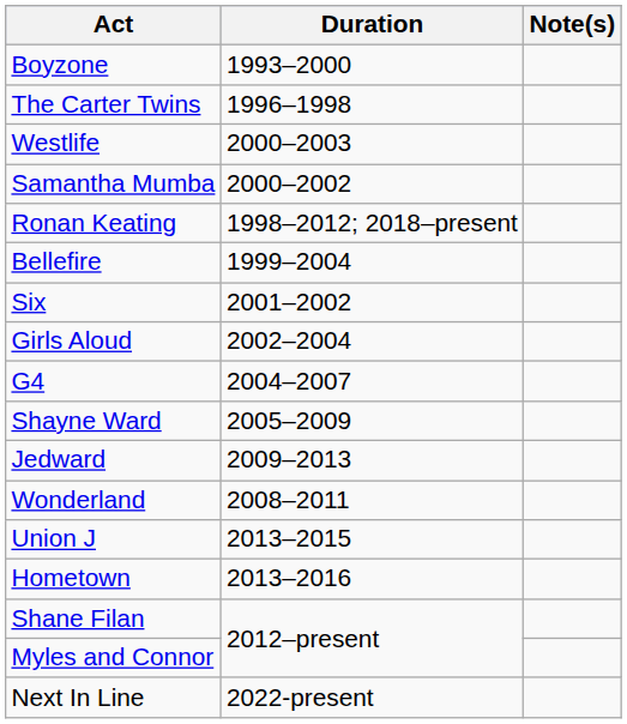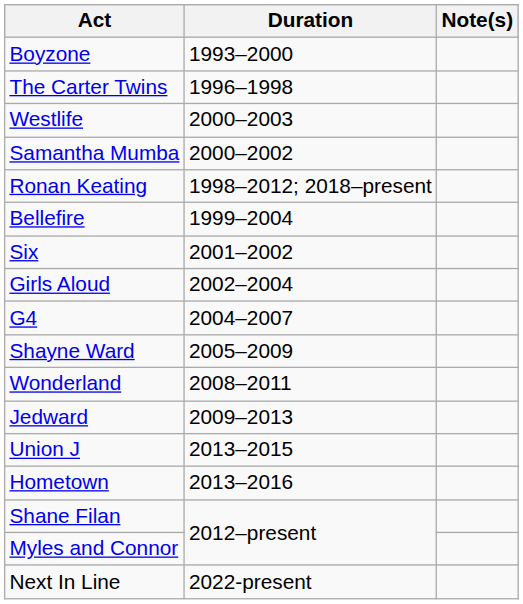rows swapped: Jedward <-> Wonderland
